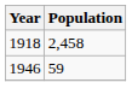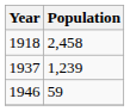+ row: 1937 | 1,239
